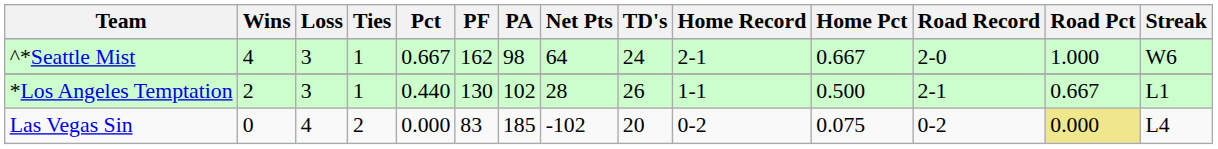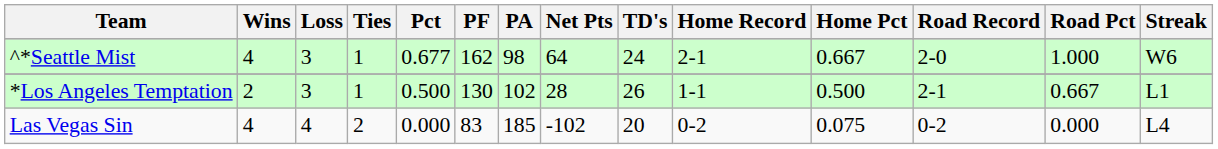^*Seattle Mist | Pct: 0.667 -> 0.677
*Los Angeles Temptation | Pct: 0.440 -> 0.500
Las Vegas Sin | Wins: 0 -> 4
Las Vegas Sin | Road Pct: khaki background -> no background
